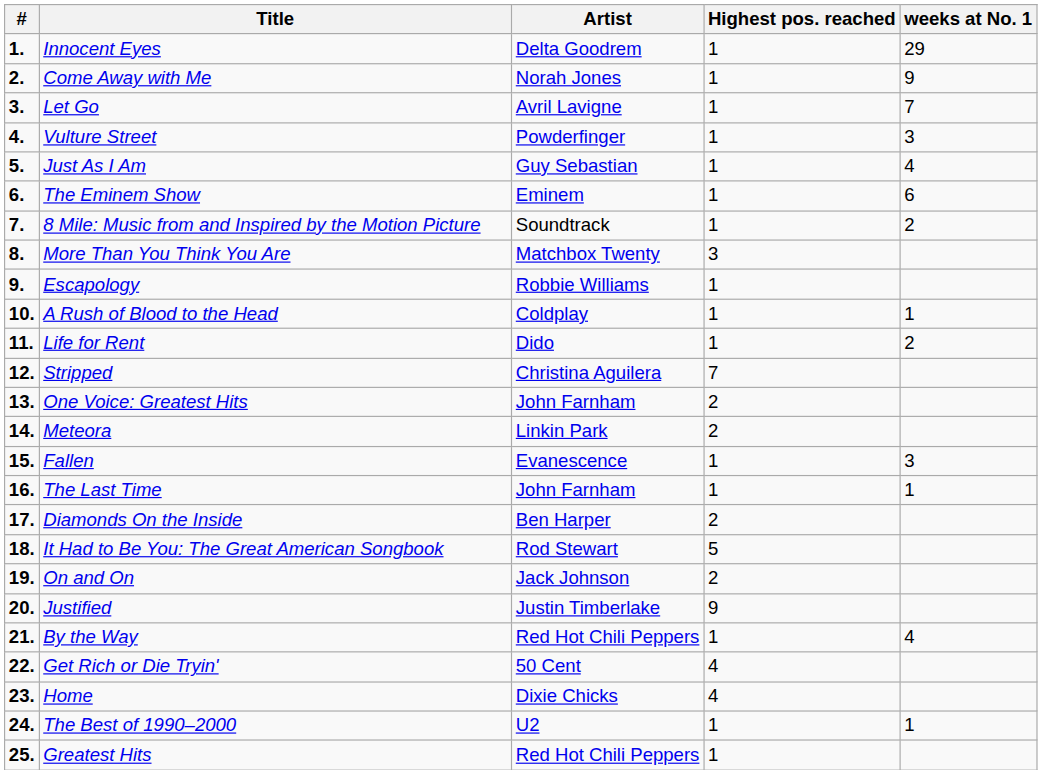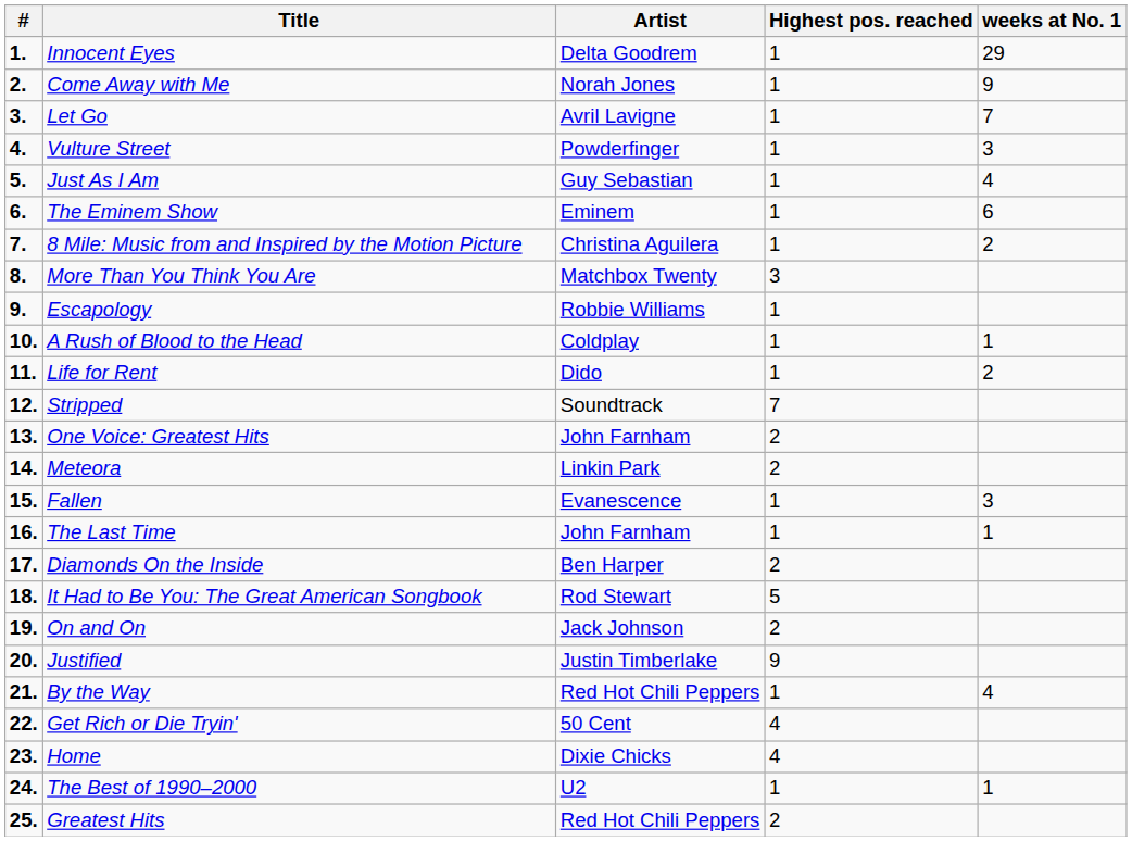8 Mile: Music from and Inspired by the Motion Picture | Artist: Soundtrack -> Christina Aguilera
Stripped | Artist: Christina Aguilera -> Soundtrack
Greatest Hits | Highest pos. reached: 1 -> 2
